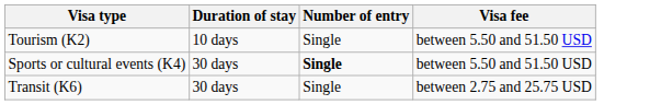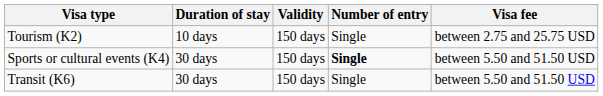+ column: Validity | 150 days | 150 days | 150 days
Tourism (K2) | Visa fee: between 5.50 and 51.50 USD -> between 2.75 and 25.75 USD
Transit (K6) | Visa fee: between 2.75 and 25.75 USD -> between 5.50 and 51.50 USD
